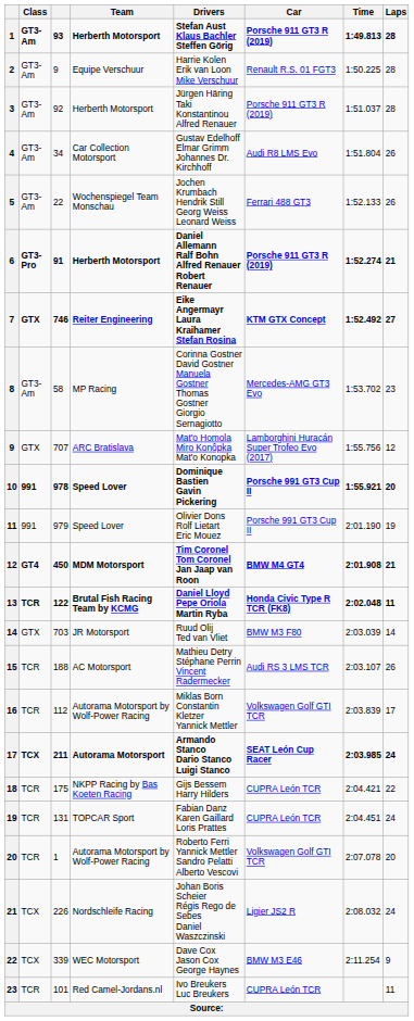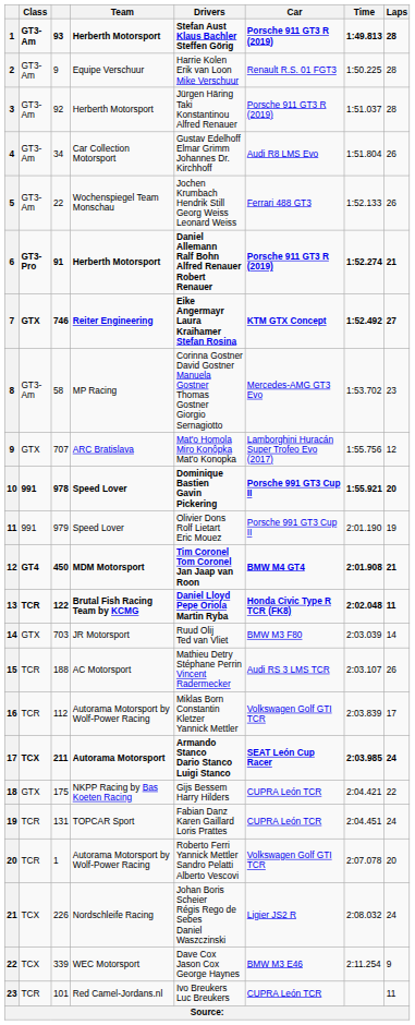18 | Class: TCR -> GTX
